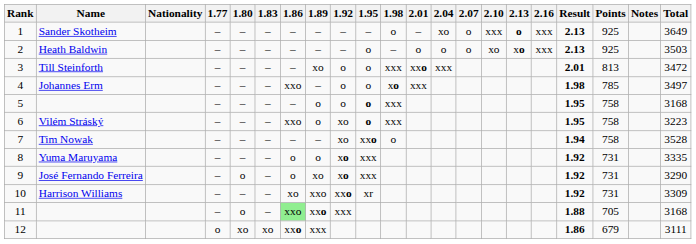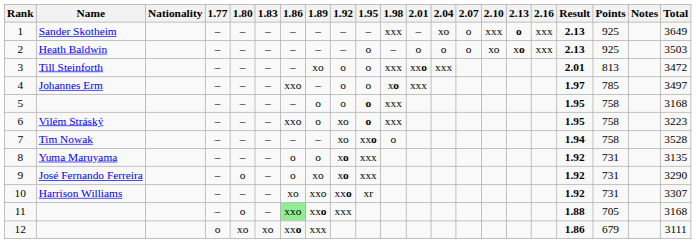1 | 1.98: o -> xxx
4 | Result: 1.98 -> 1.97
8 | Total: 3335 -> 3135
10 | Total: 3309 -> 3307
